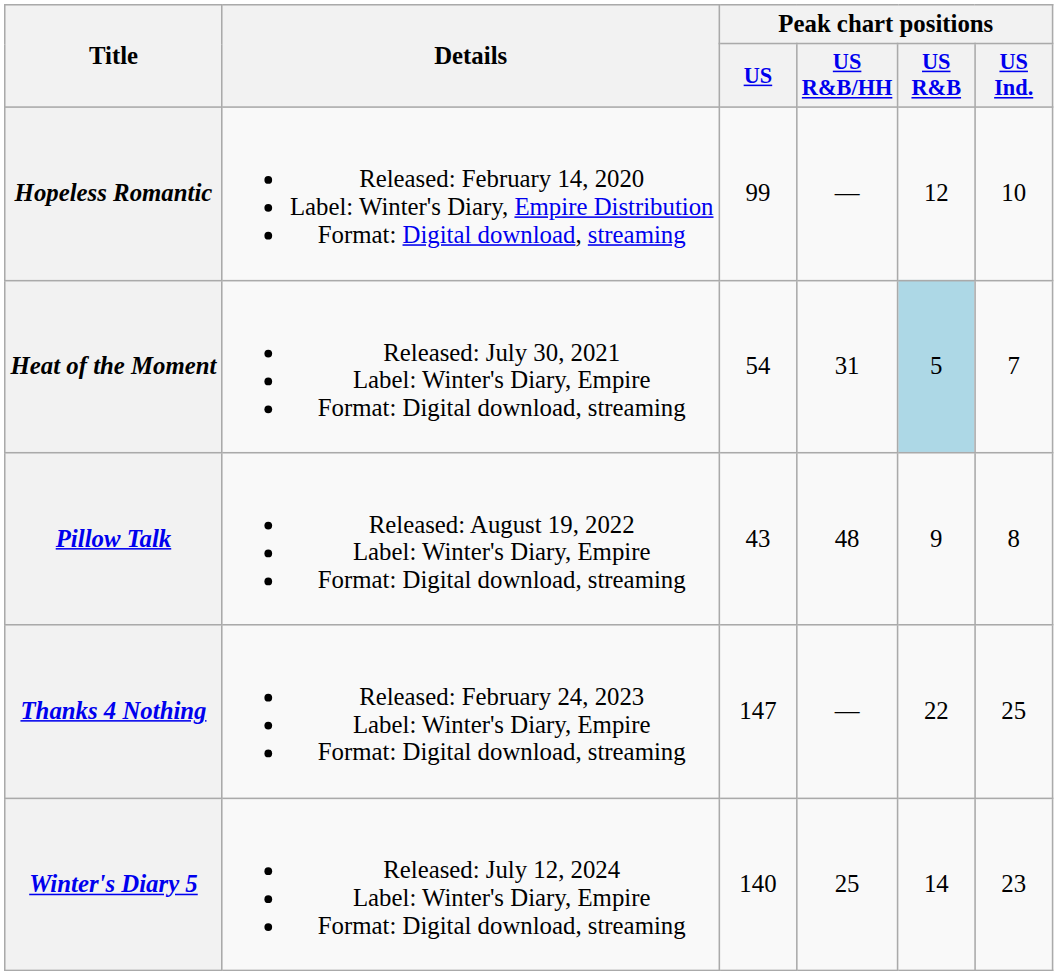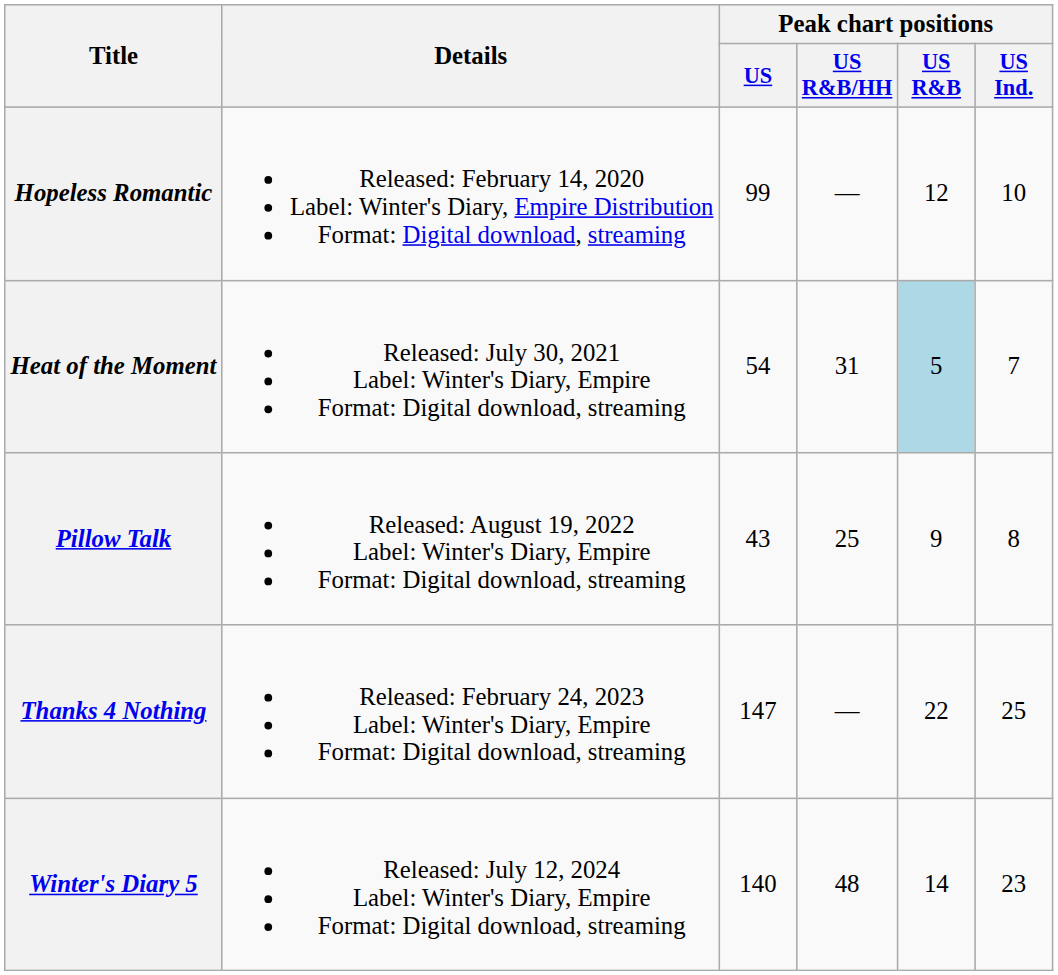Pillow Talk | Peak chart positions / US R&B/HH: 48 -> 25
Winter's Diary 5 | Peak chart positions / US R&B/HH: 25 -> 48
